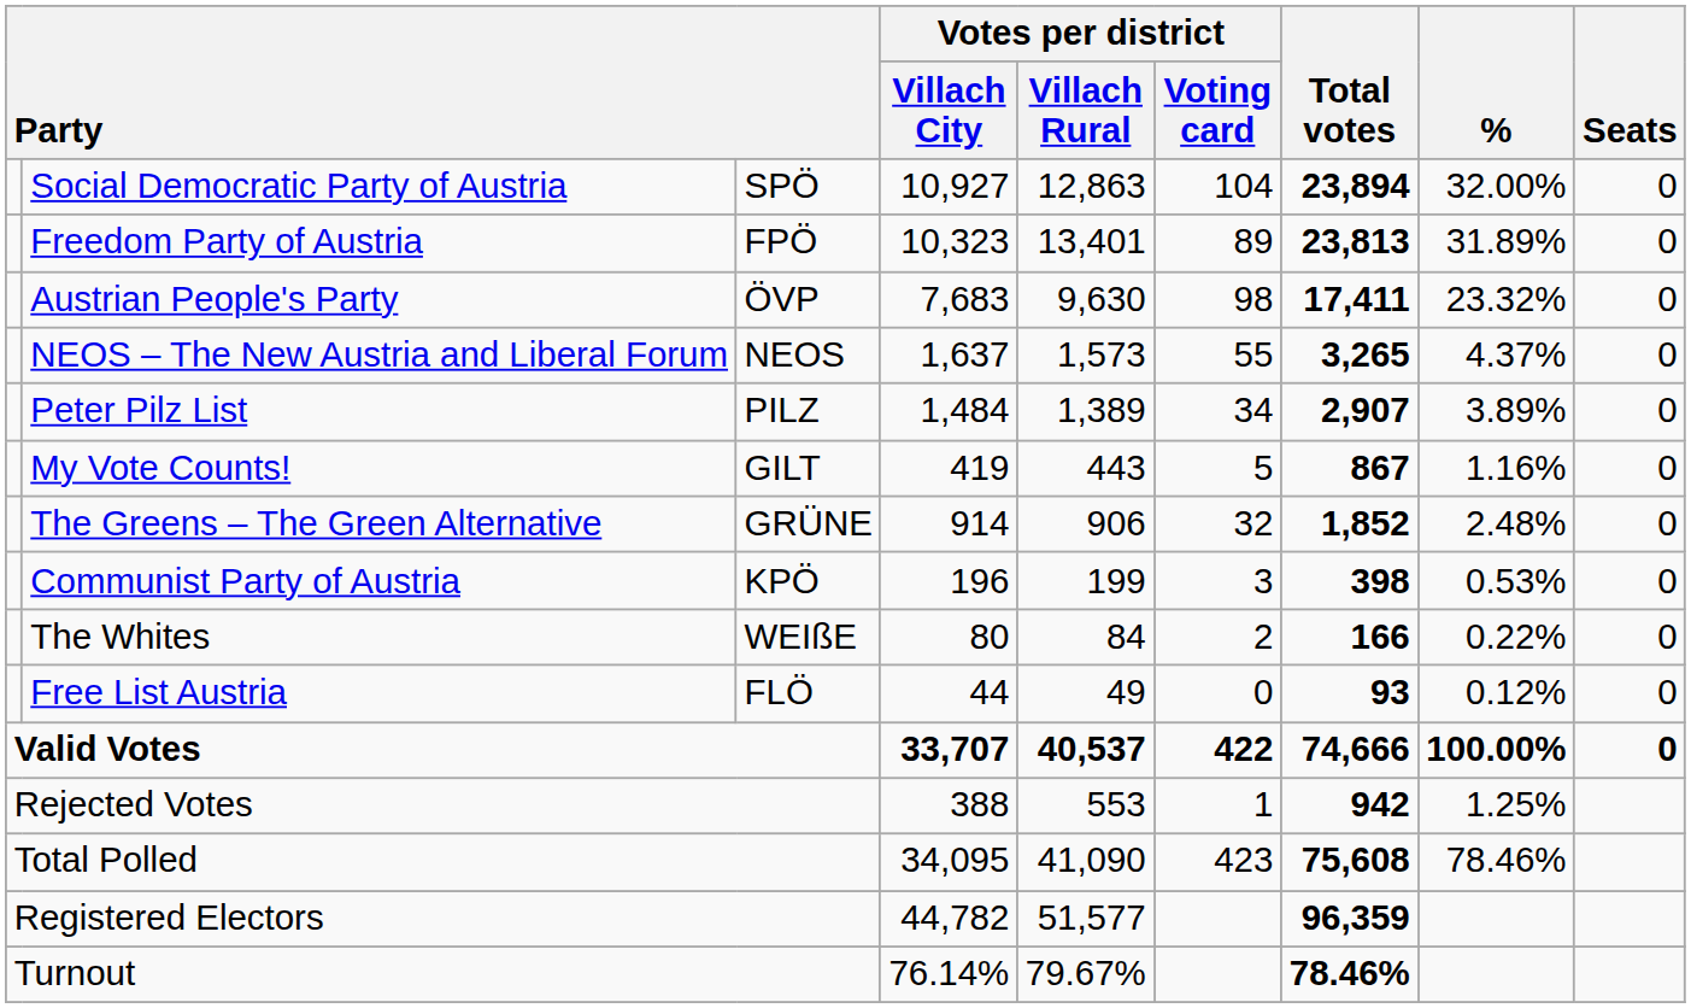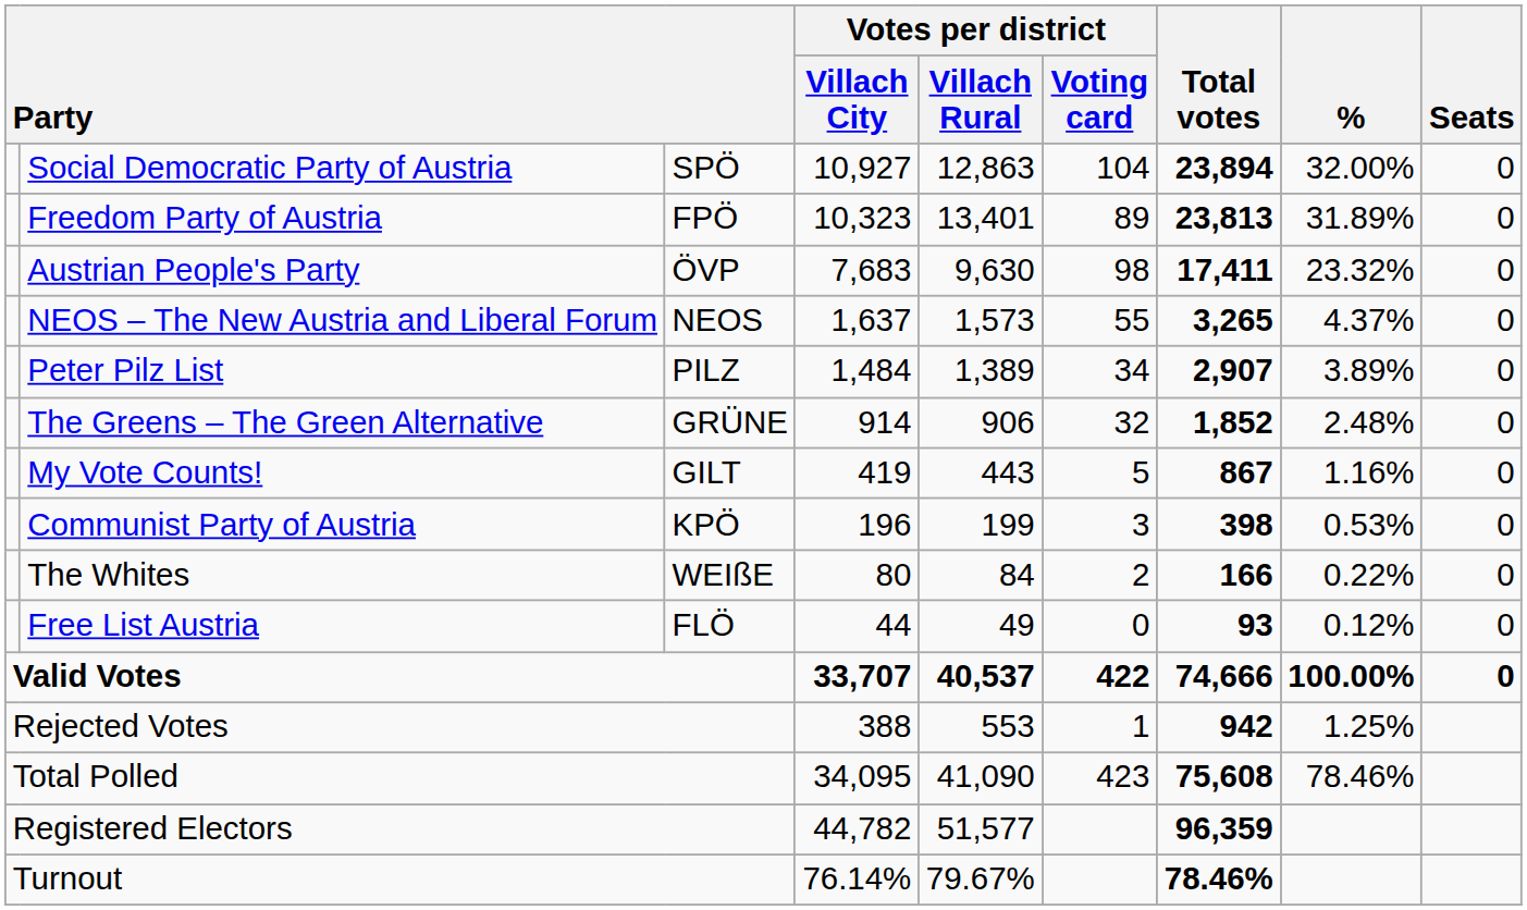rows swapped: The Greens – The Green Alternative <-> My Vote Counts!
